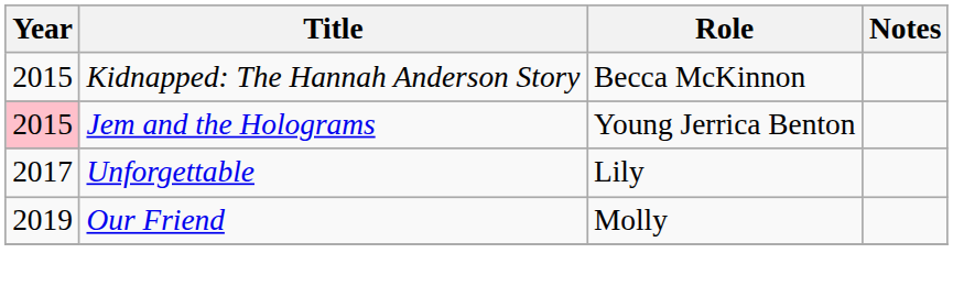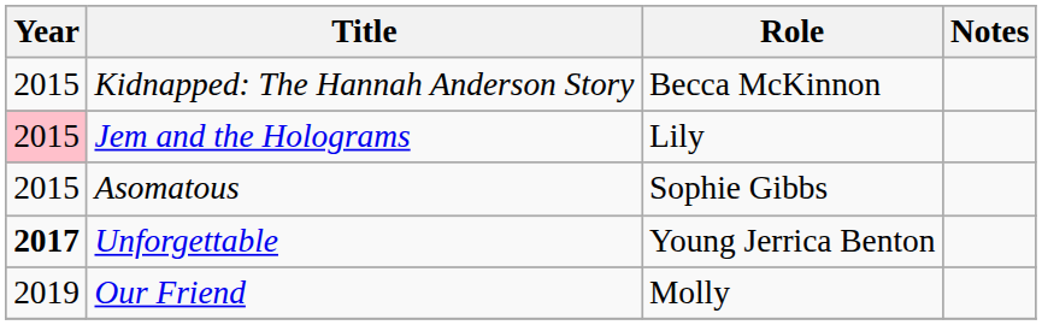Jem and the Holograms | Role: Young Jerrica Benton -> Lily
+ row: 2015 | Asomatous | Sophie Gibbs
Unforgettable | Year: normal -> bold
Unforgettable | Role: Lily -> Young Jerrica Benton
